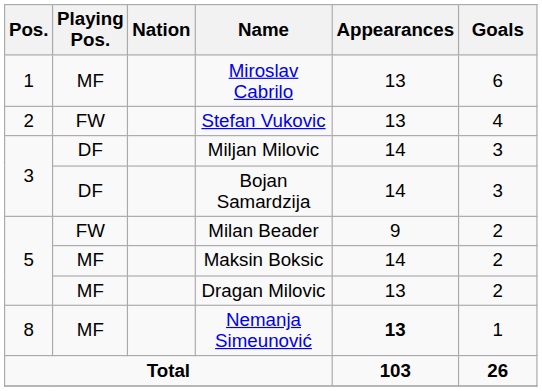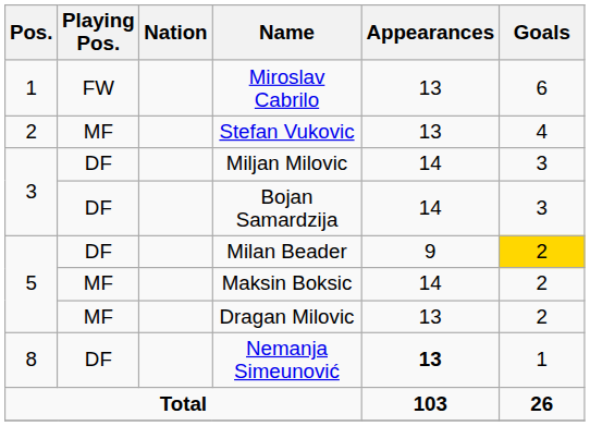Miroslav Cabrilo | Playing Pos.: MF -> FW
Stefan Vukovic | Playing Pos.: FW -> MF
Milan Beader | Playing Pos.: FW -> DF
Milan Beader | Goals: no background -> gold background
Nemanja Simeunović | Playing Pos.: MF -> DF
